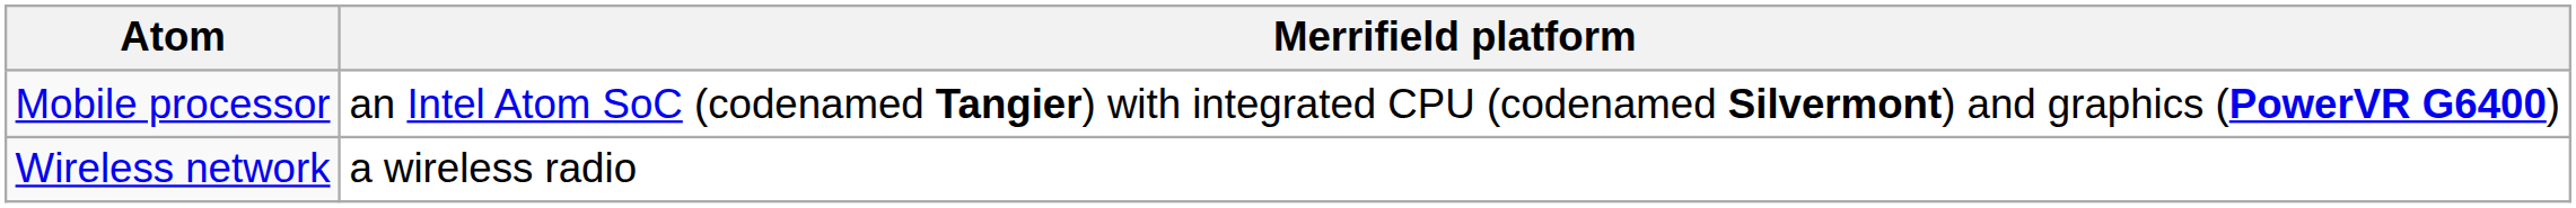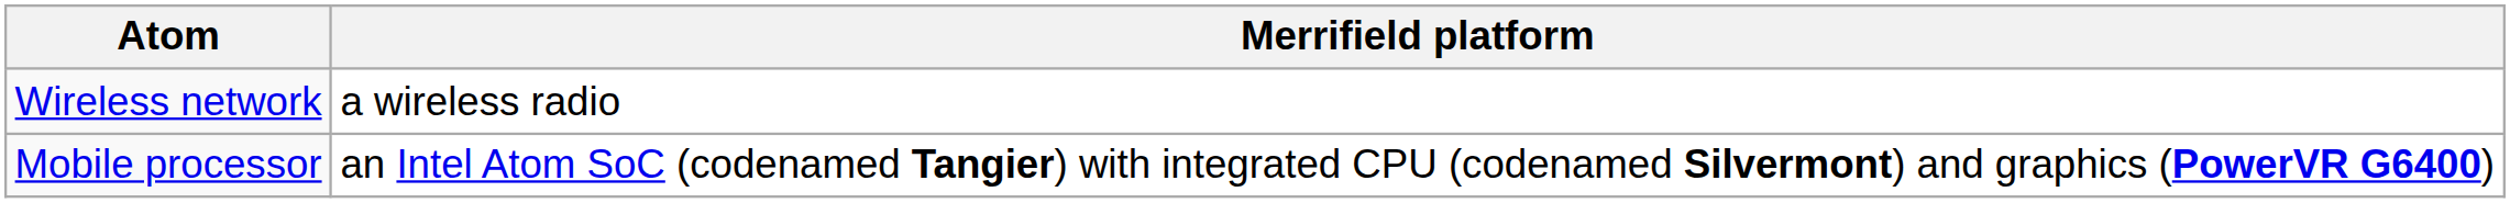rows swapped: Mobile processor <-> Wireless network
